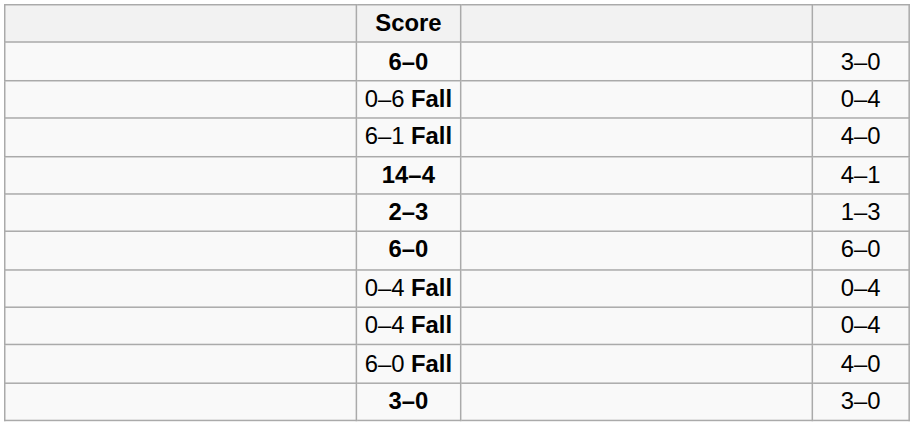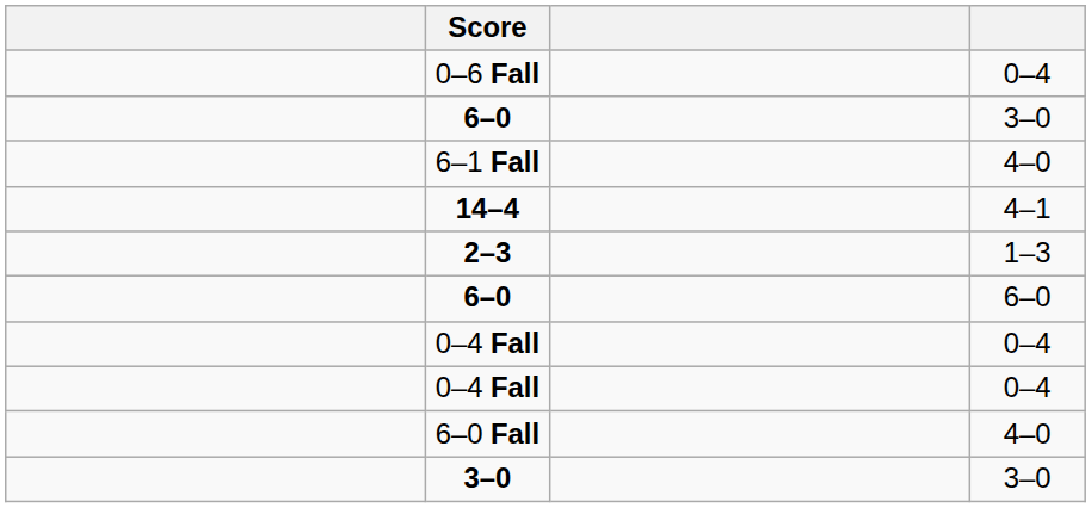rows swapped: 6–0 / 3–0 <-> 0–6 Fall
